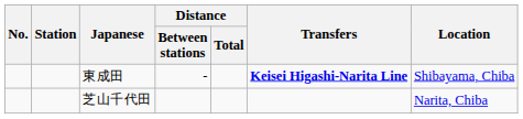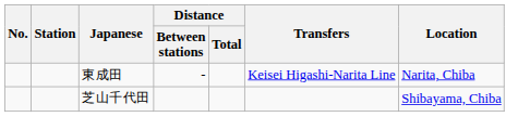東成田 | Transfers: bold -> normal
東成田 | Location: Shibayama, Chiba -> Narita, Chiba
芝山千代田 | Location: Narita, Chiba -> Shibayama, Chiba
